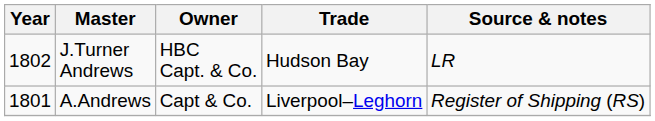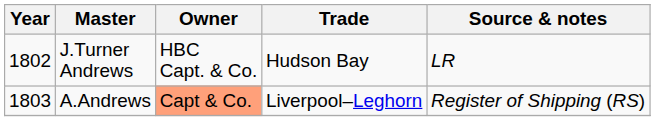A.Andrews | Year: 1801 -> 1803
A.Andrews | Owner: no background -> lightsalmon background
